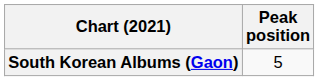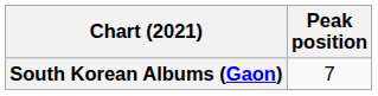South Korean Albums (Gaon) | Peak position: 5 -> 7
